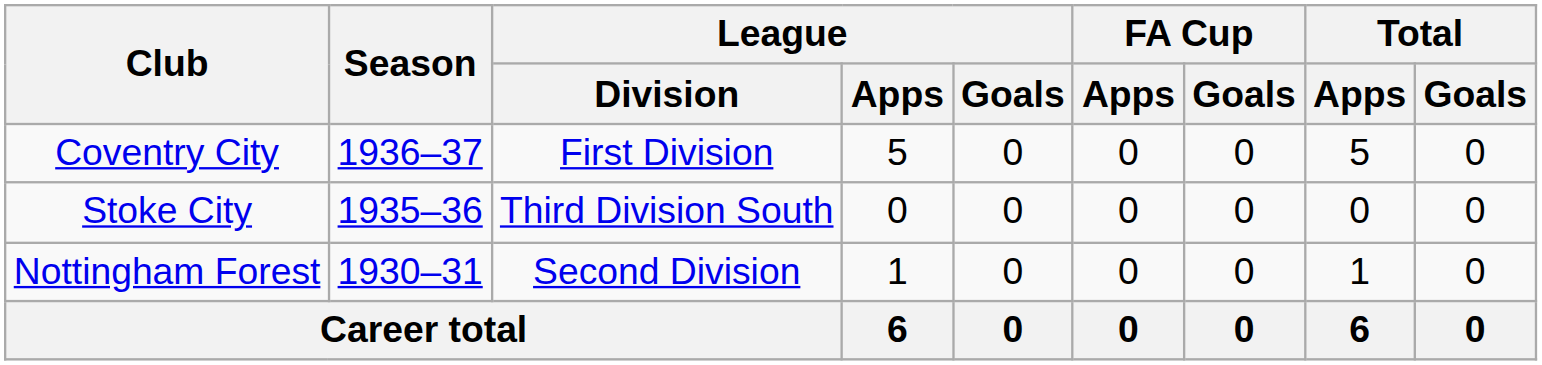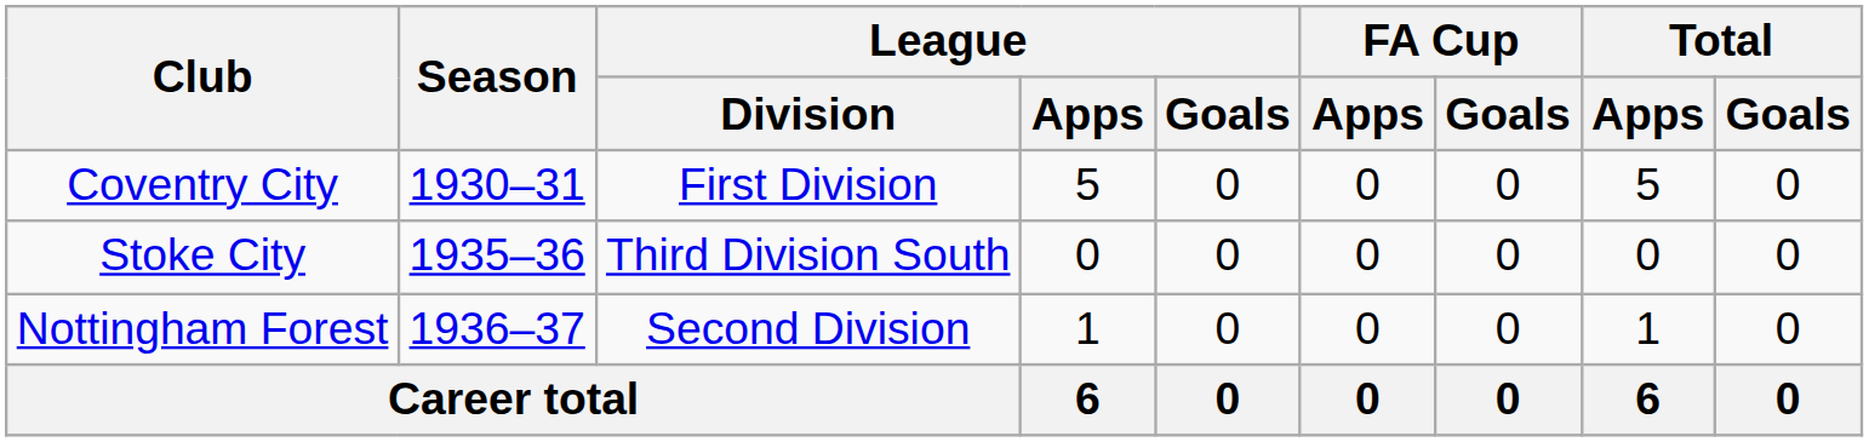Coventry City | Season: 1936–37 -> 1930–31
Nottingham Forest | Season: 1930–31 -> 1936–37
